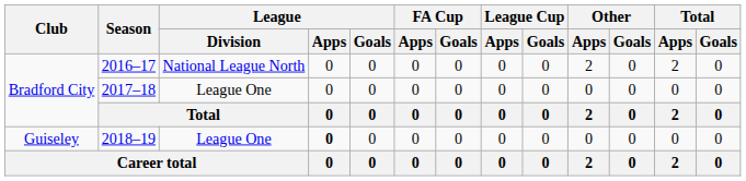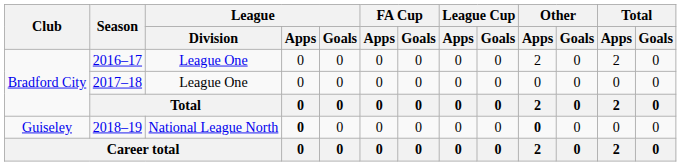2016–17 | League / Division: National League North -> League One
2018–19 | League / Division: League One -> National League North
2018–19 | Other / Apps: normal -> bold
